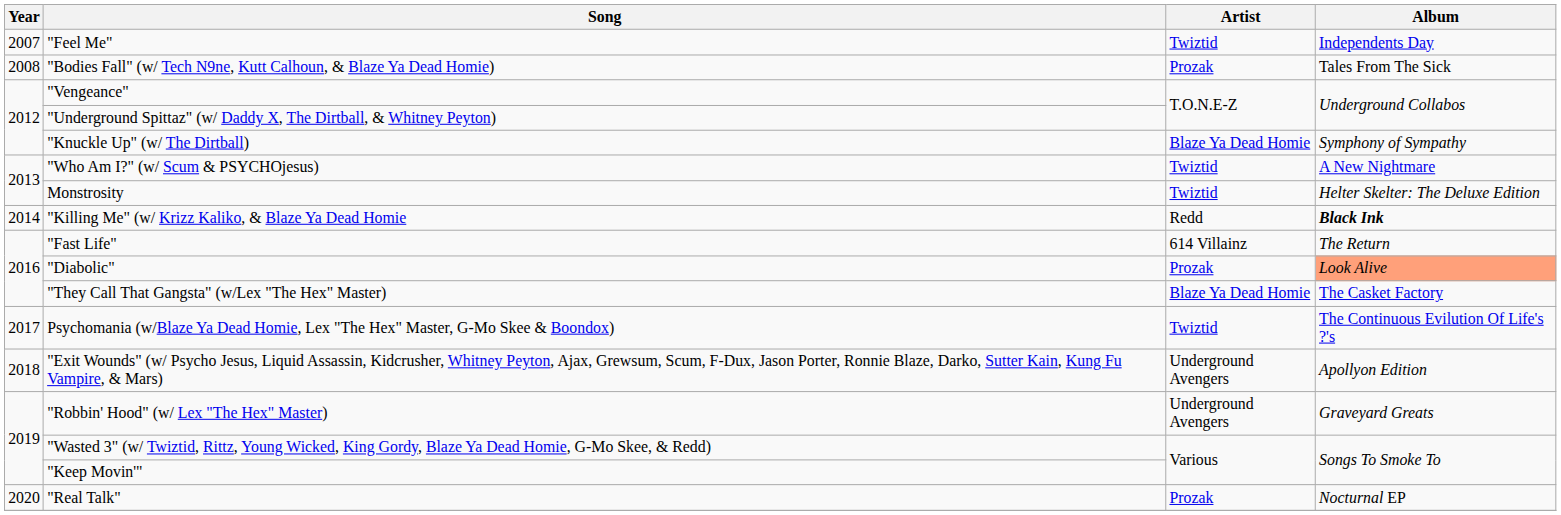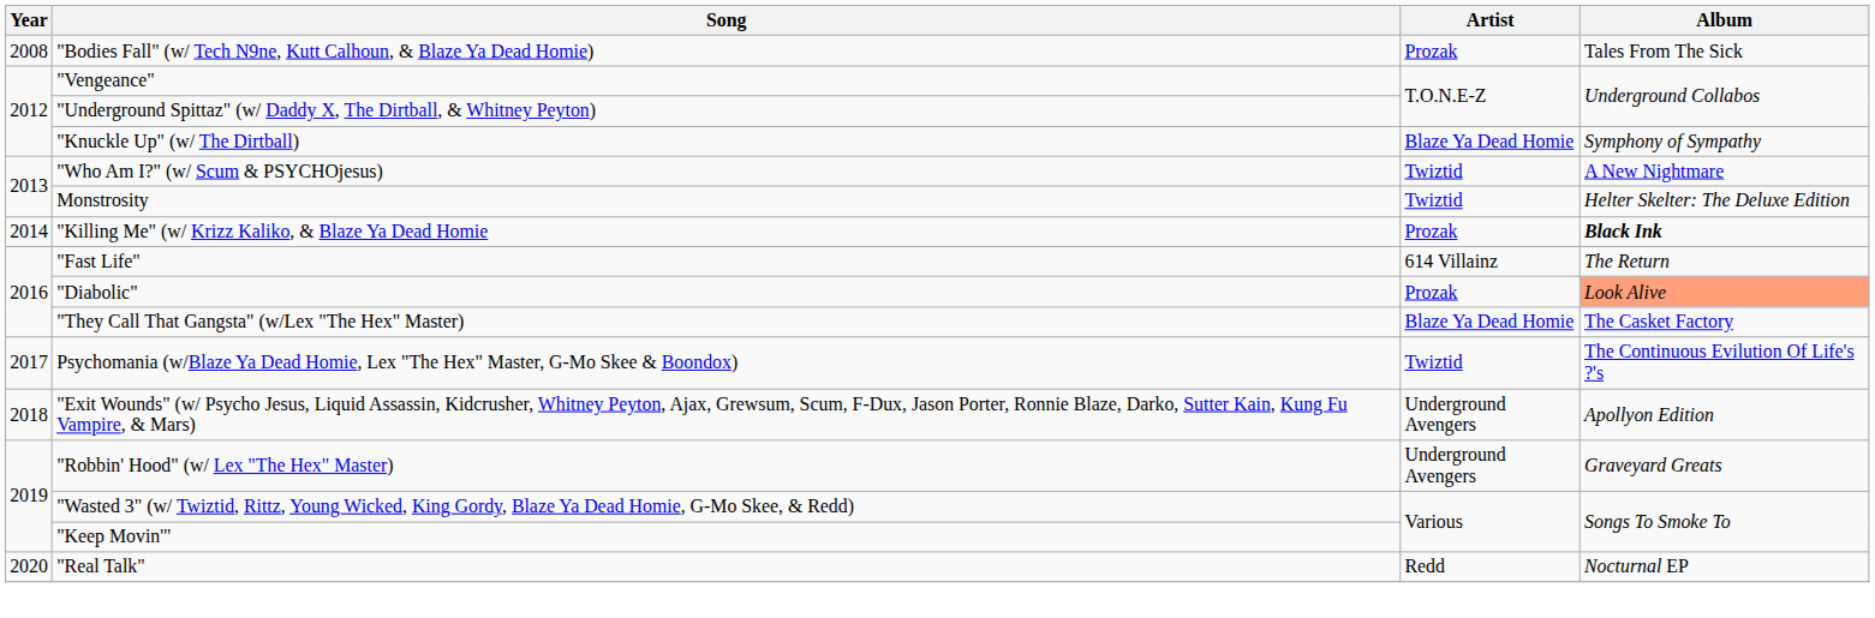- row: 2007 | "Feel Me" | Twiztid | Independents Day
"Killing Me" (w/ Krizz Kaliko, & Blaze Ya Dead Homie | Artist: Redd -> Prozak
"Real Talk" | Artist: Prozak -> Redd
